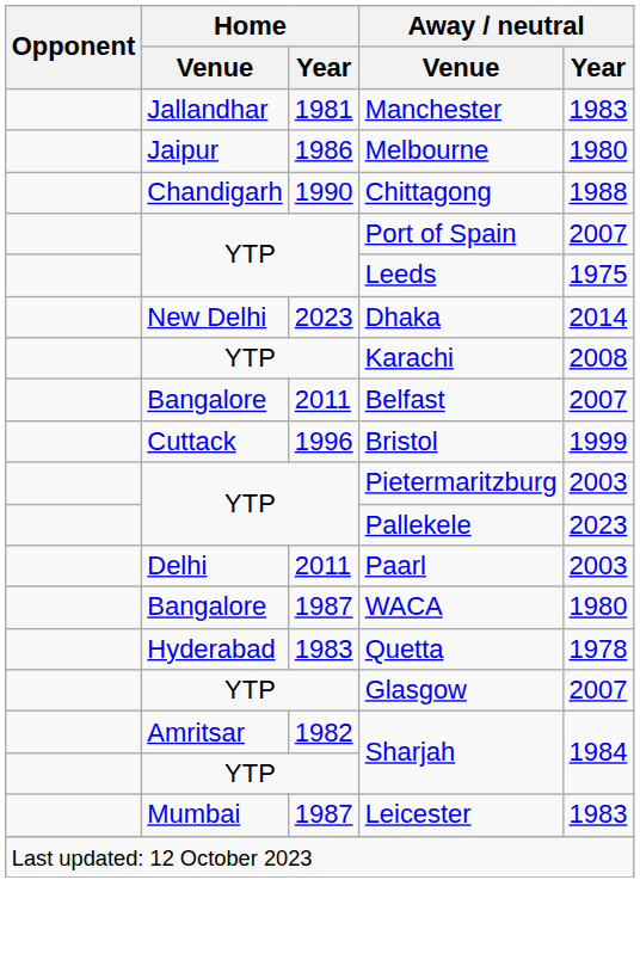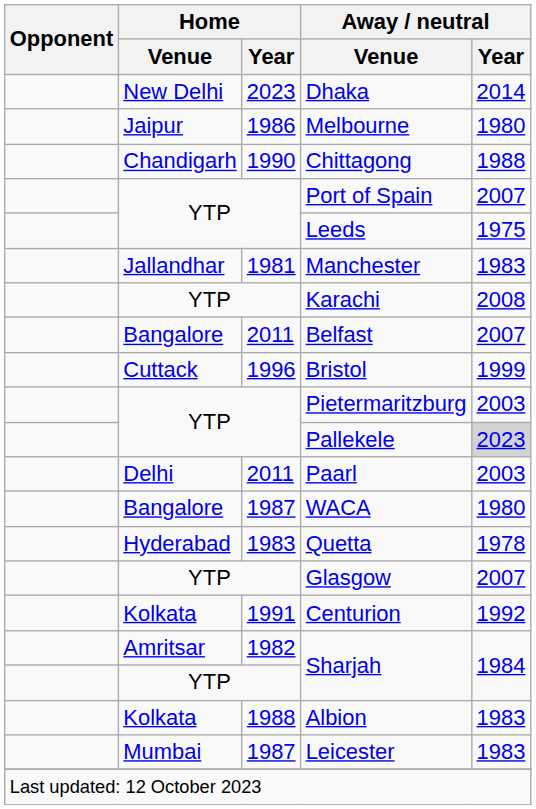rows swapped: Dhaka <-> Manchester
Pallekele | Away / neutral / Year: no background -> lightgrey background
+ row: Kolkata | 1991 | Centurion | 1992
+ row: Kolkata | 1988 | Albion | 1983
